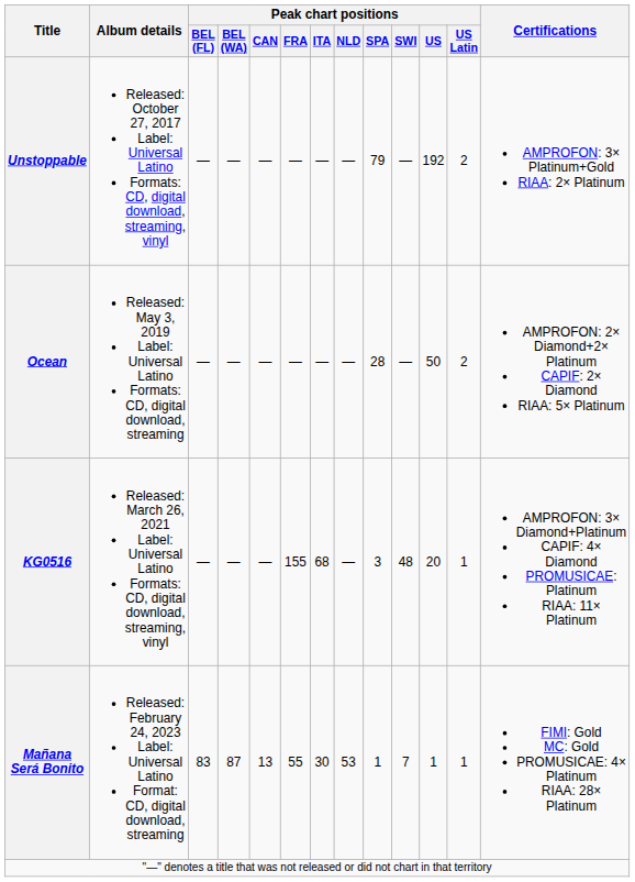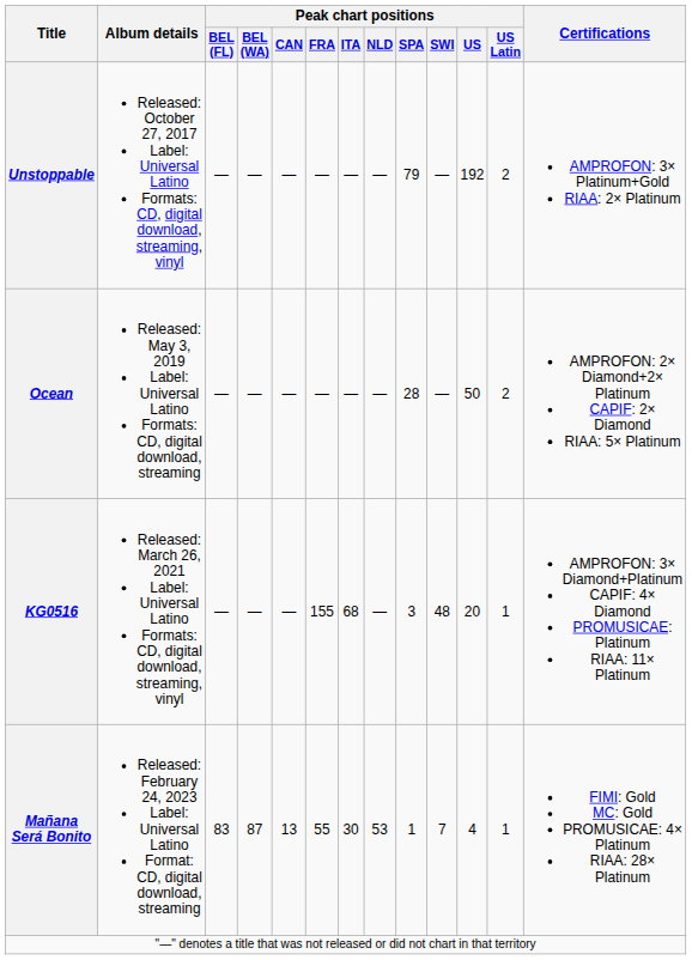Mañana Será Bonito | Peak chart positions / US: 1 -> 4
